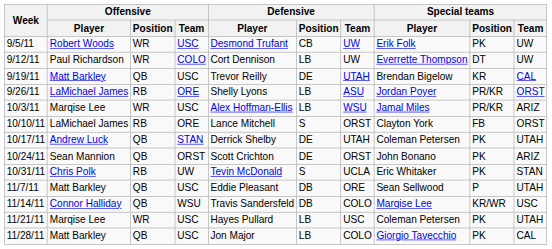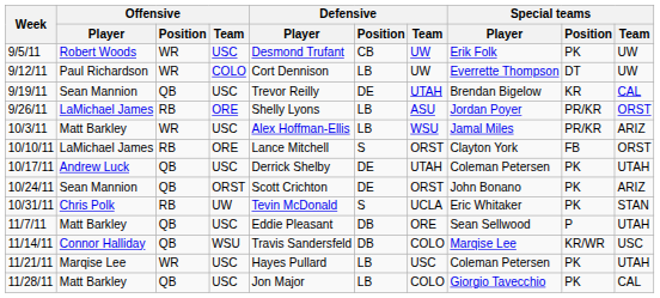9/19/11 | Offensive / Player: Matt Barkley -> Sean Mannion
10/3/11 | Offensive / Player: Marqise Lee -> Matt Barkley
10/17/11 | Offensive / Team: STAN -> USC
